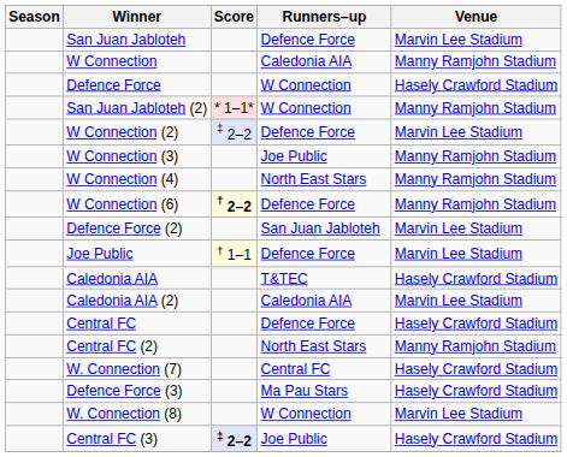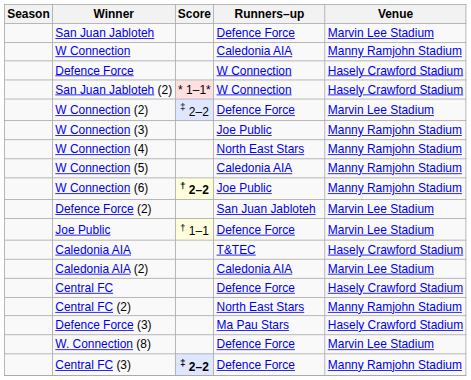San Juan Jabloteh (2) | Venue: Manny Ramjohn Stadium -> Hasely Crawford Stadium
+ row: W Connection (5) | Caledonia AIA | Manny Ramjohn Stadium
W Connection (6) | Runners–up: Defence Force -> Joe Public
- row: W. Connection (7) | Central FC | Hasely Crawford Stadium
W. Connection (8) | Runners–up: W Connection -> Defence Force
Central FC (3) | Runners–up: Joe Public -> Defence Force
Central FC (3) | Venue: Hasely Crawford Stadium -> Manny Ramjohn Stadium
